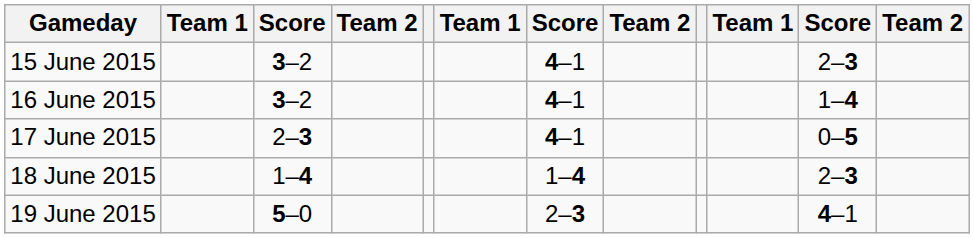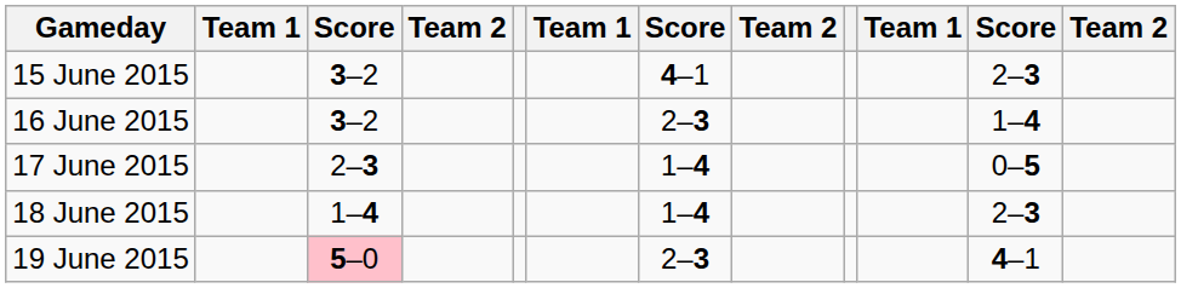16 June 2015 | column 7: 4–1 -> 2–3
17 June 2015 | column 7: 4–1 -> 1–4
19 June 2015 | column 3: no background -> pink background
